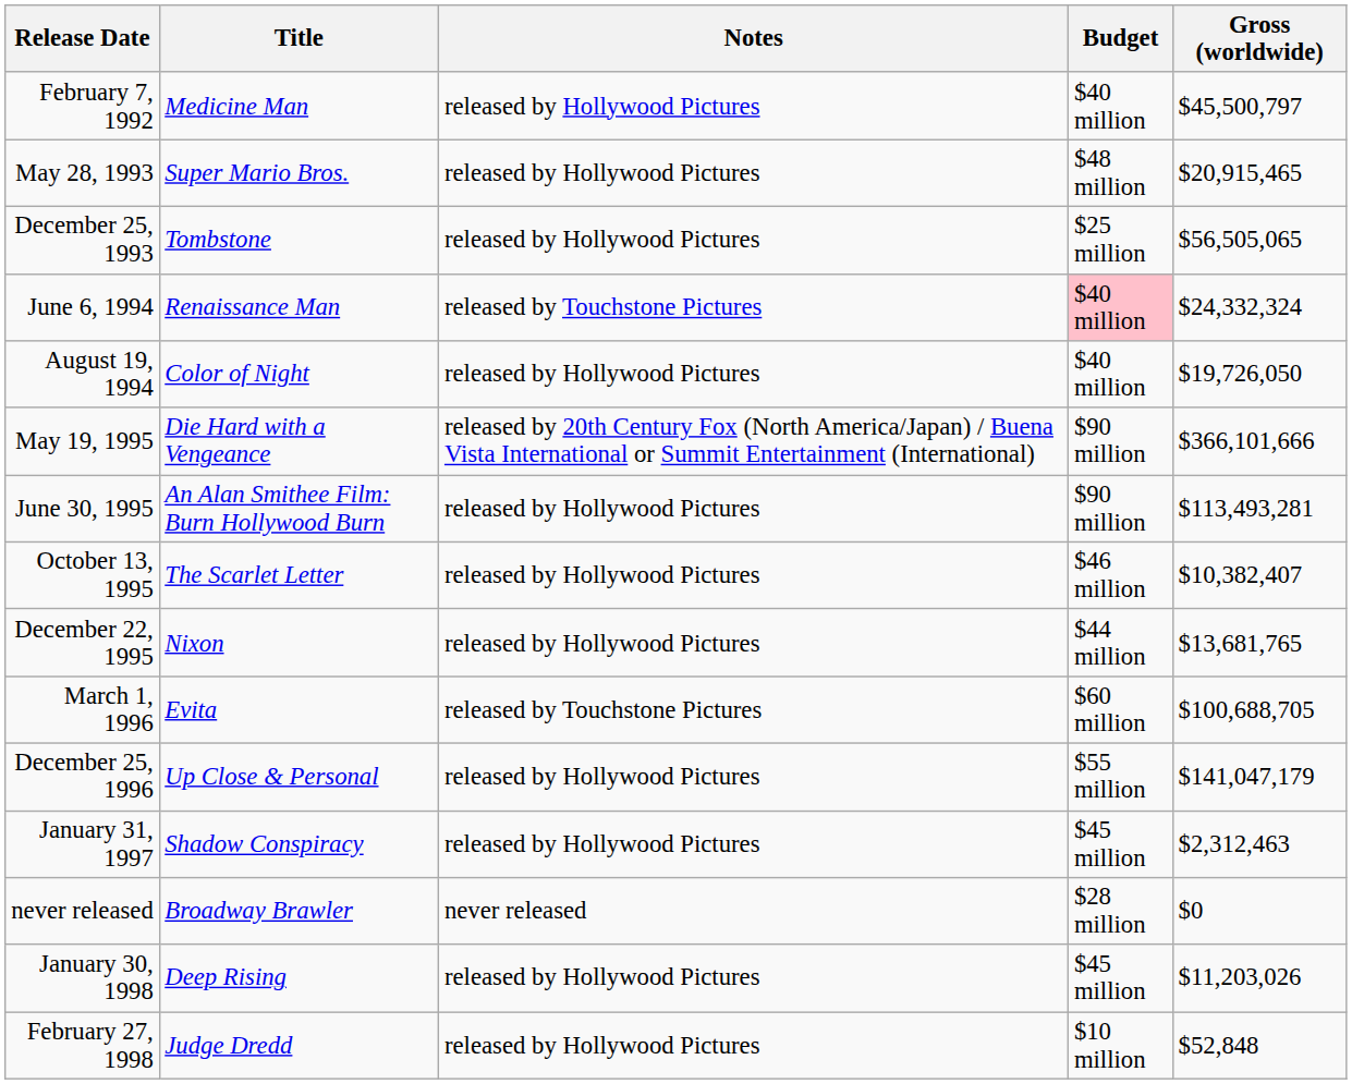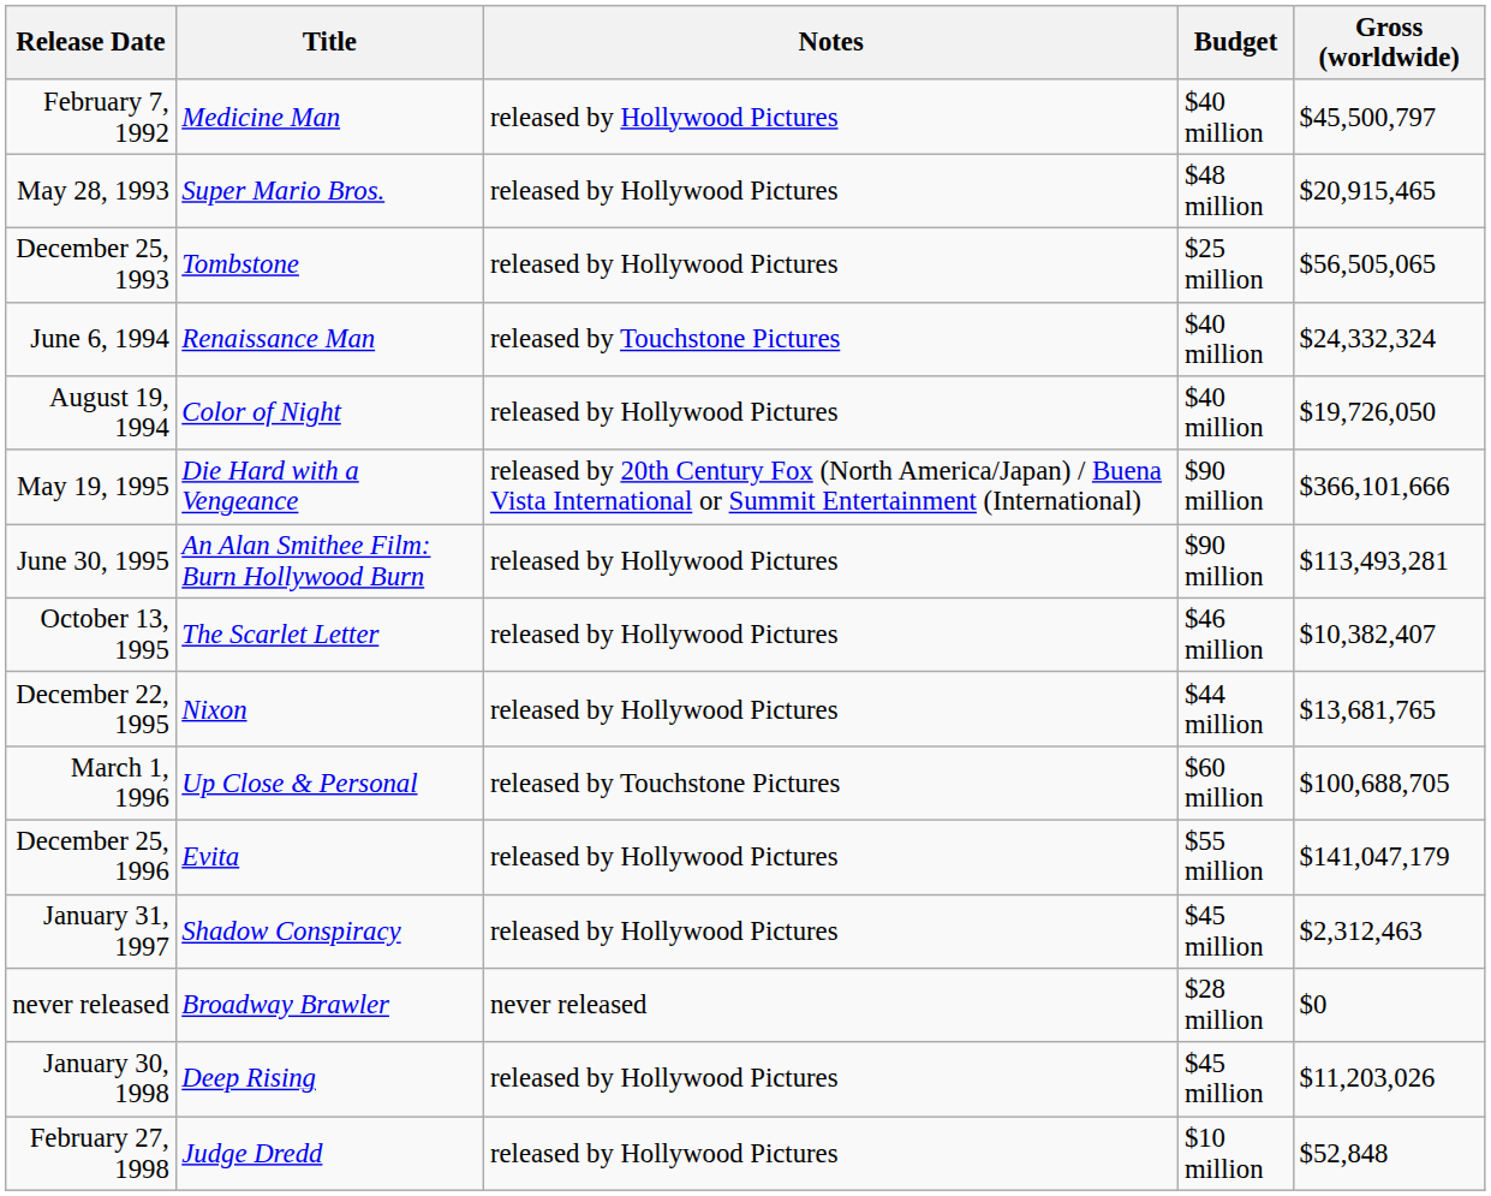June 6, 1994 | Budget: pink background -> no background
March 1, 1996 | Title: Evita -> Up Close & Personal
December 25, 1996 | Title: Up Close & Personal -> Evita
